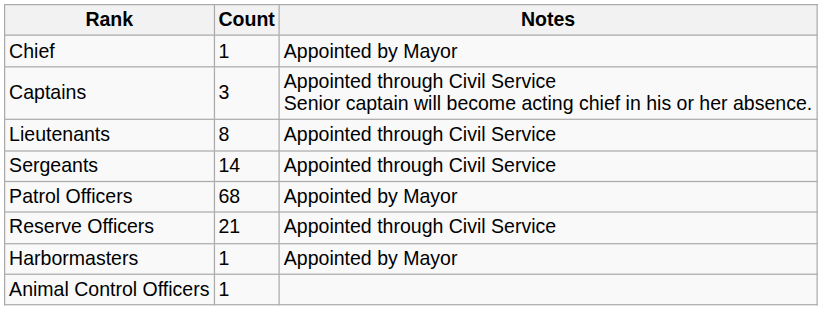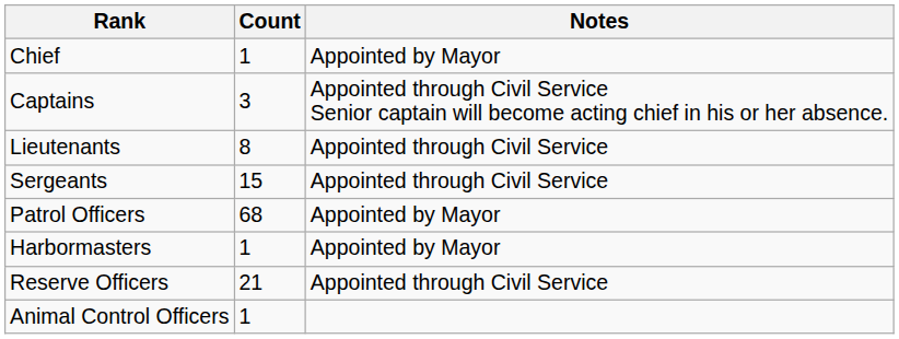Sergeants | Count: 14 -> 15
rows swapped: Reserve Officers <-> Harbormasters
